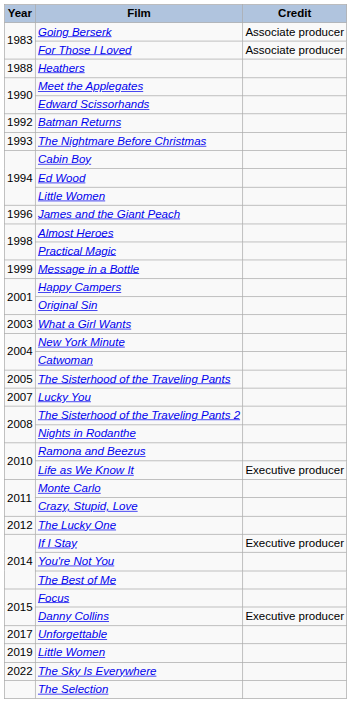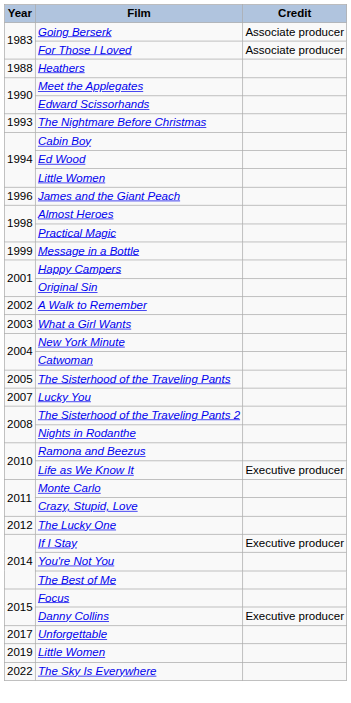- row: 1992 | Batman Returns
+ row: 2002 | A Walk to Remember
- row: The Selection
